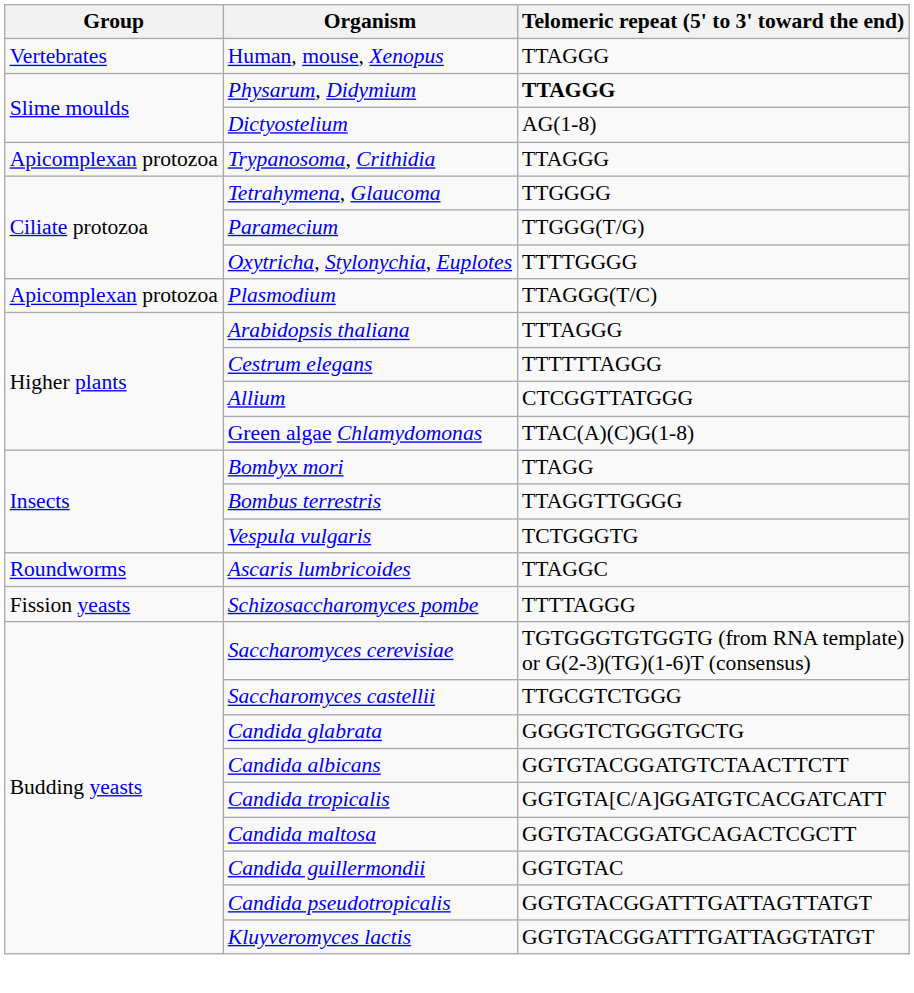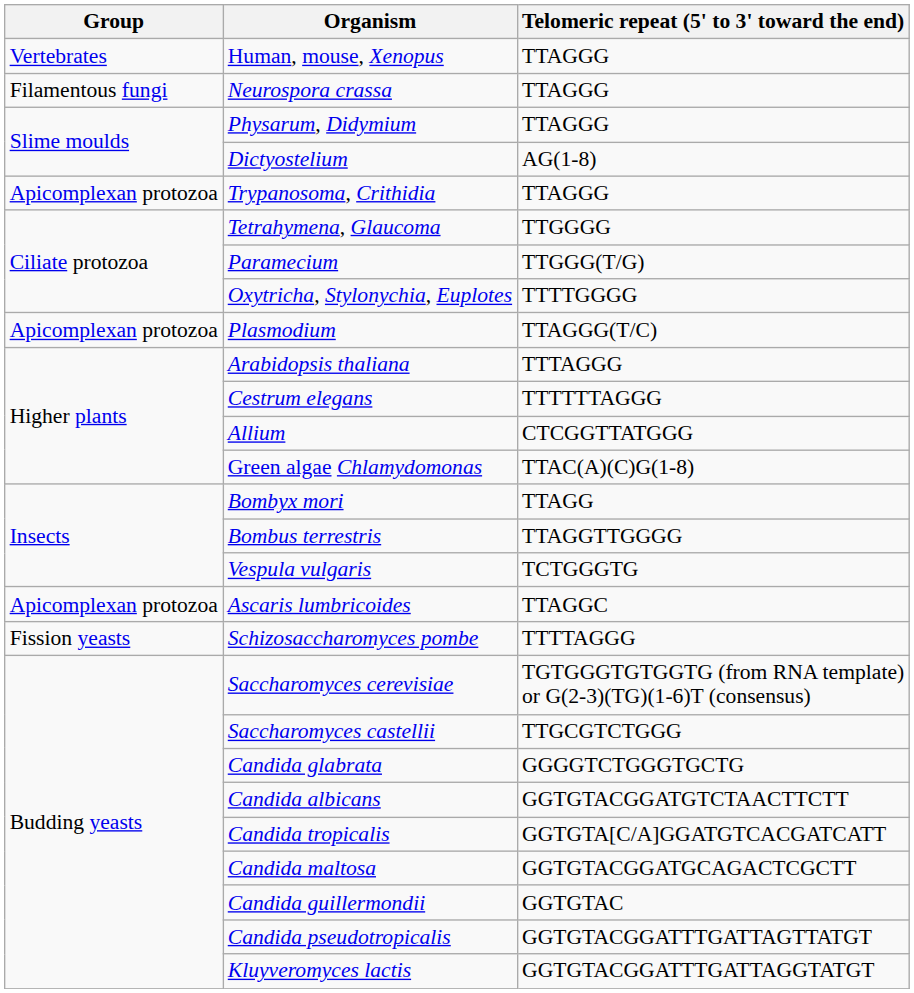+ row: Filamentous fungi | Neurospora crassa | TTAGGG
Physarum, Didymium | Telomeric repeat (5' to 3' toward the end): bold -> normal
Ascaris lumbricoides | Group: Roundworms -> Apicomplexan protozoa
